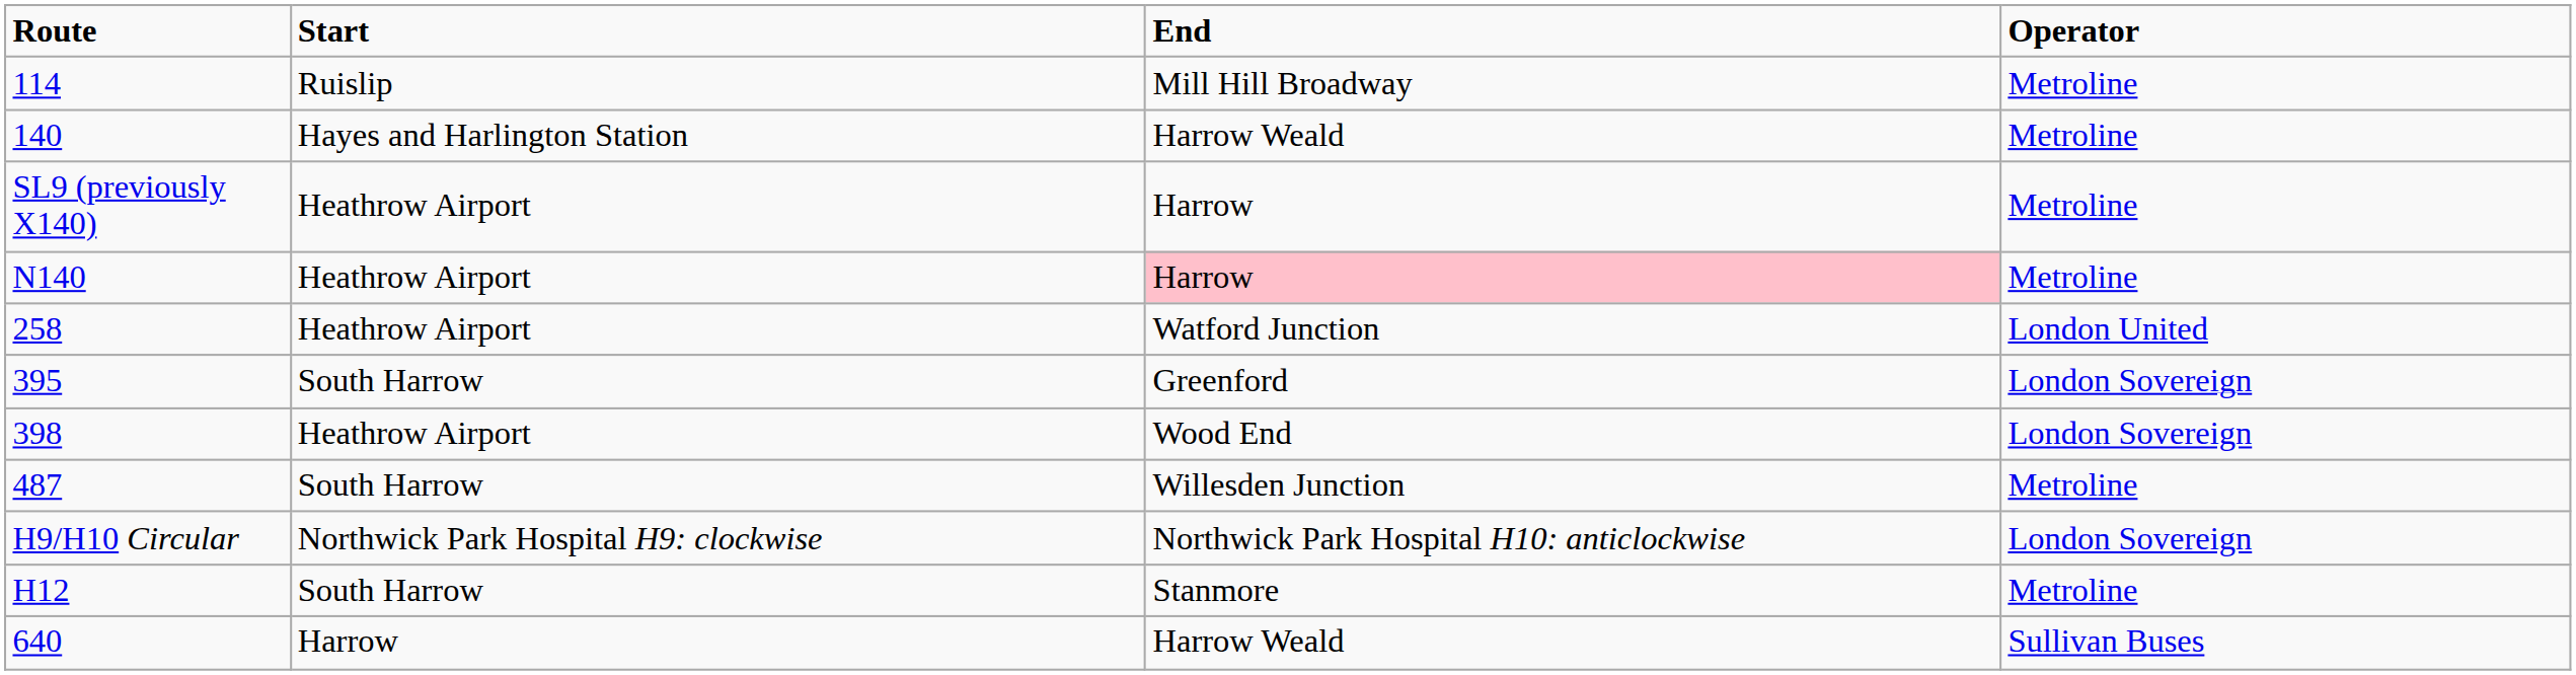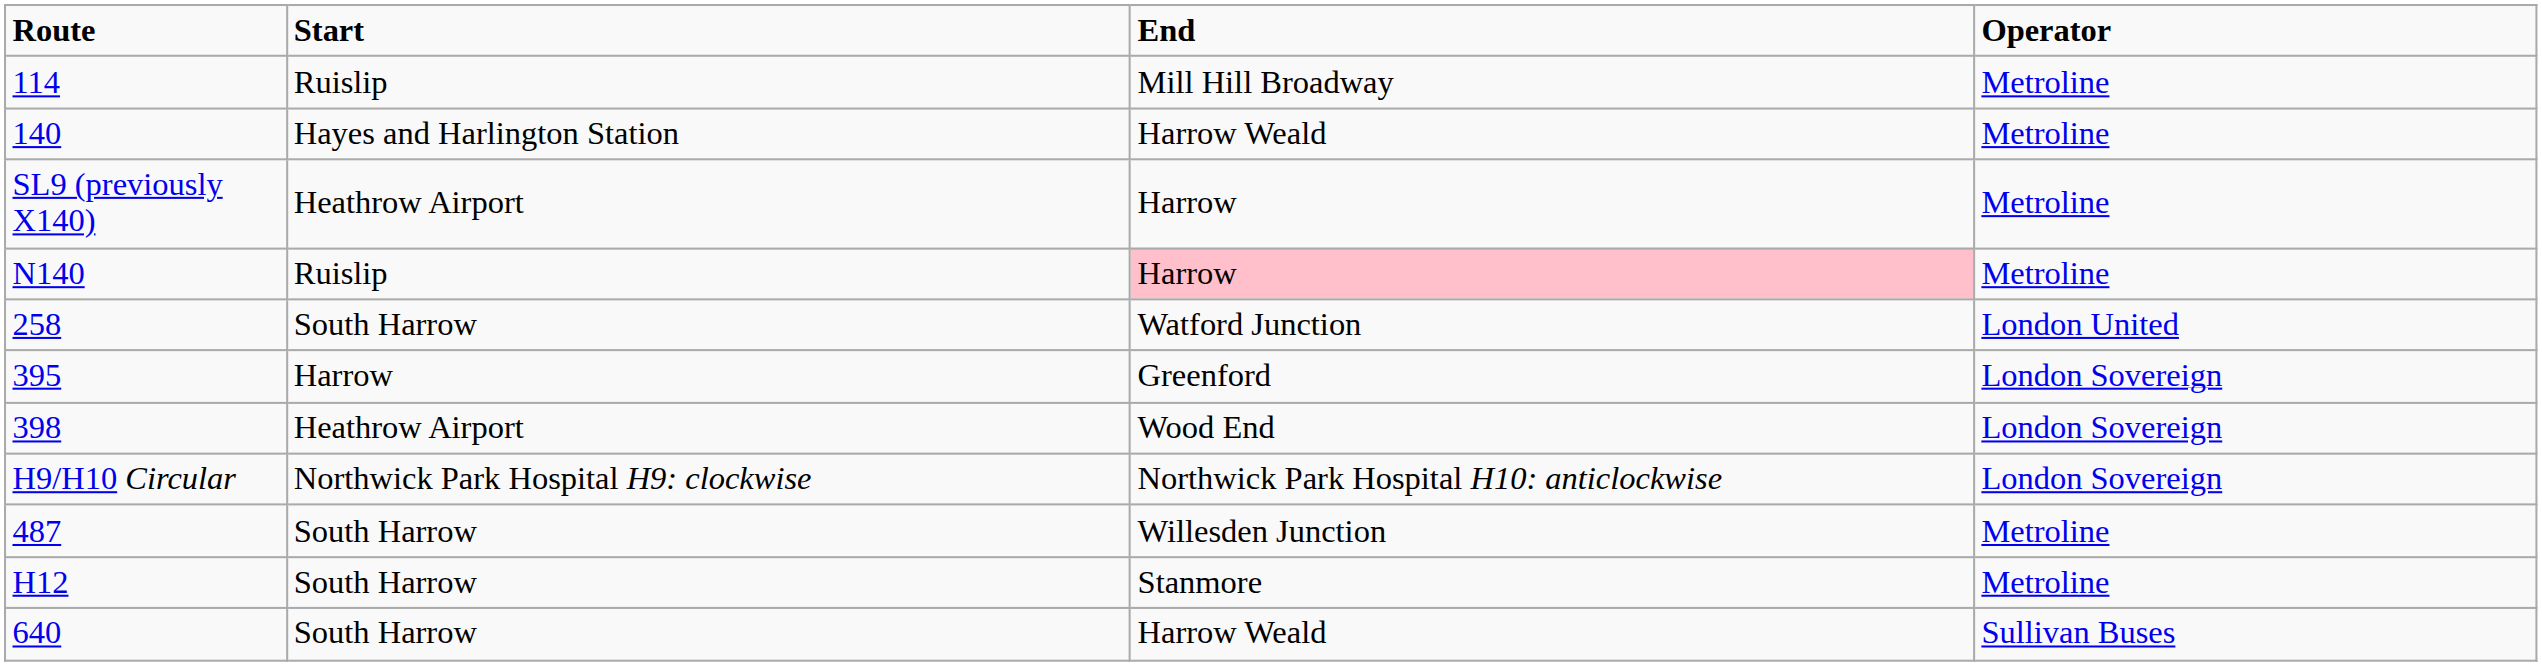N140 | Start: Heathrow Airport -> Ruislip
258 | Start: Heathrow Airport -> South Harrow
395 | Start: South Harrow -> Harrow
rows swapped: 487 <-> H9/H10 Circular
640 | Start: Harrow -> South Harrow
